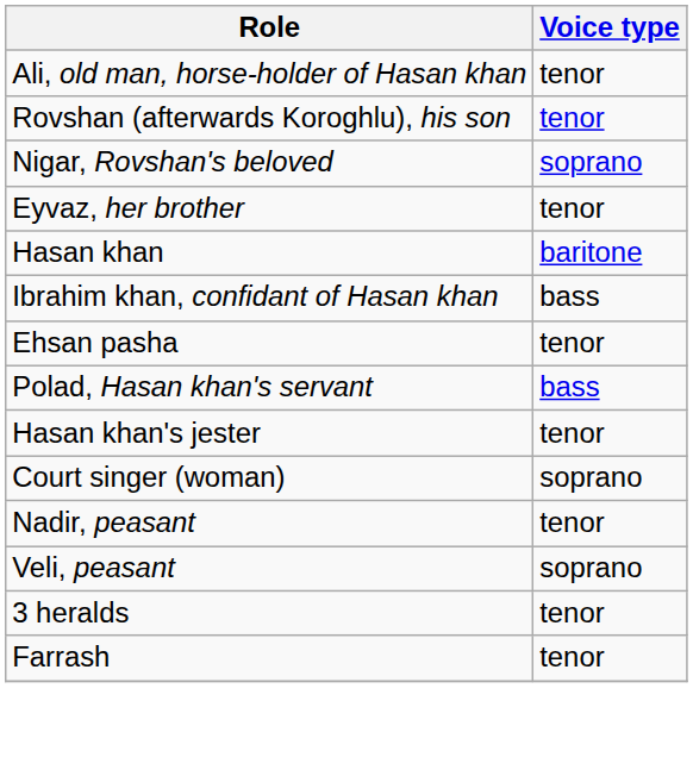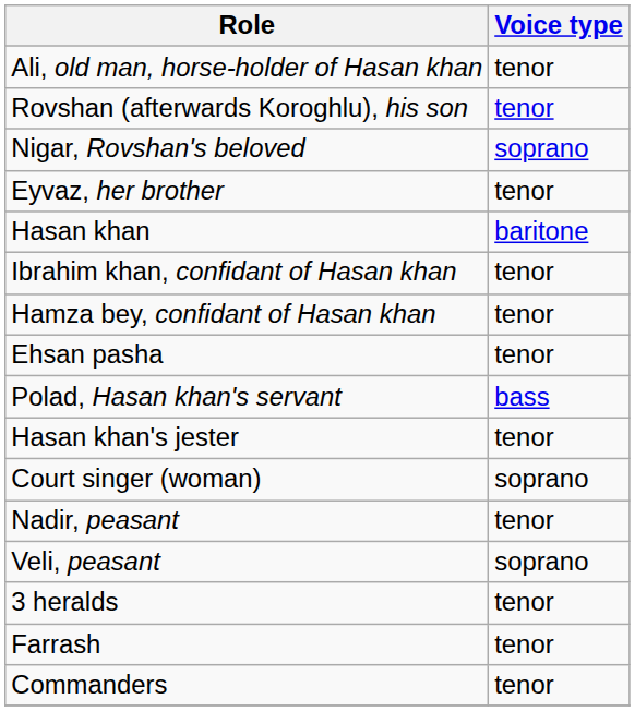Ibrahim khan, confidant of Hasan khan | Voice type: bass -> tenor
+ row: Hamza bey, confidant of Hasan khan | tenor
+ row: Commanders | tenor
